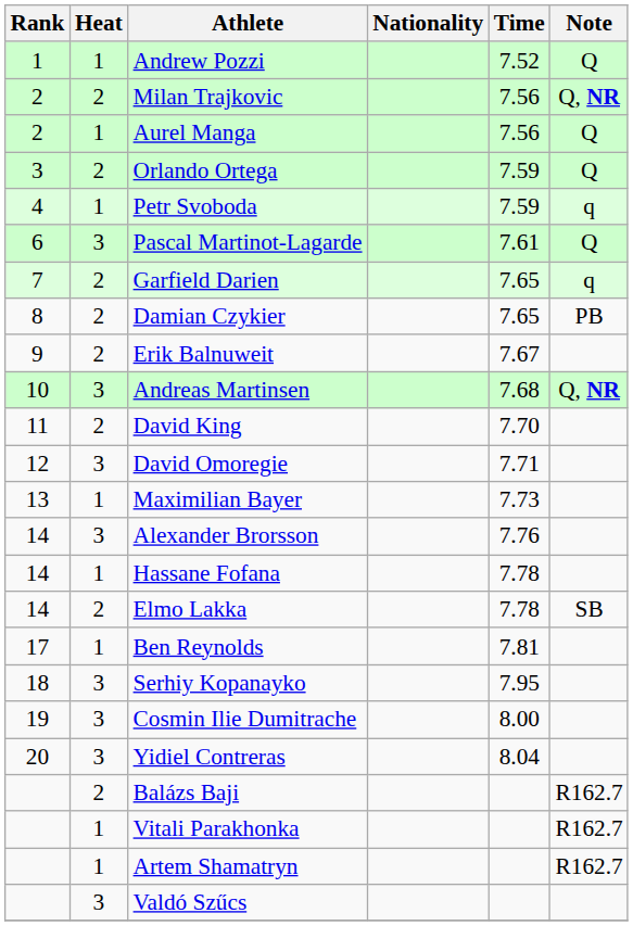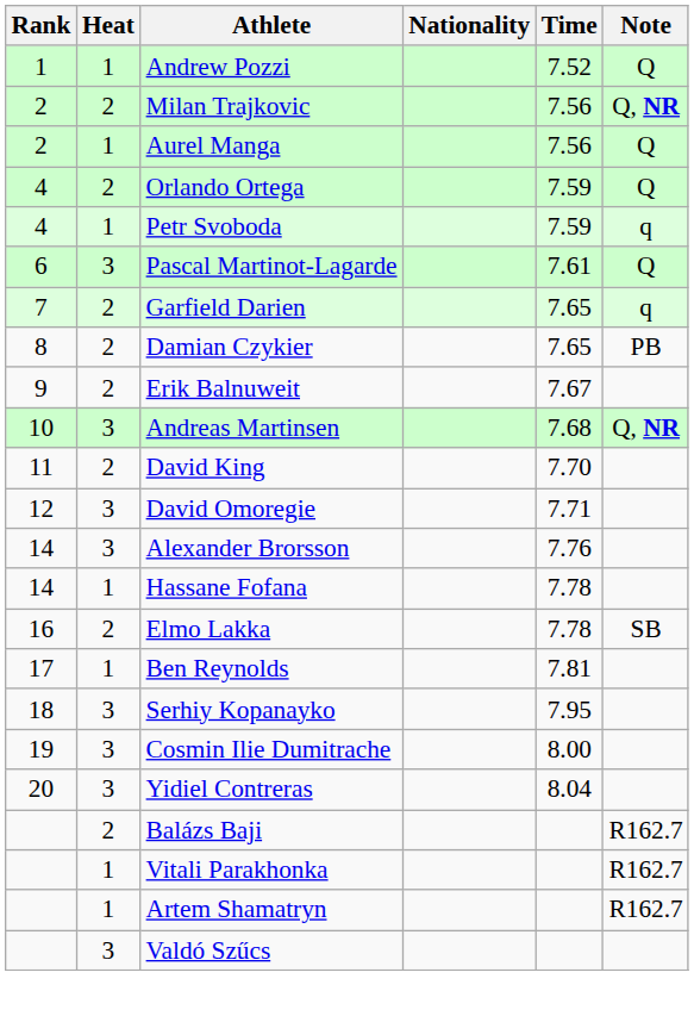Orlando Ortega | Rank: 3 -> 4
- row: 13 | 1 | Maximilian Bayer | 7.73
Elmo Lakka | Rank: 14 -> 16
